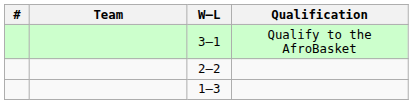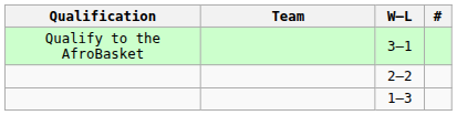columns swapped: # <-> Qualification
